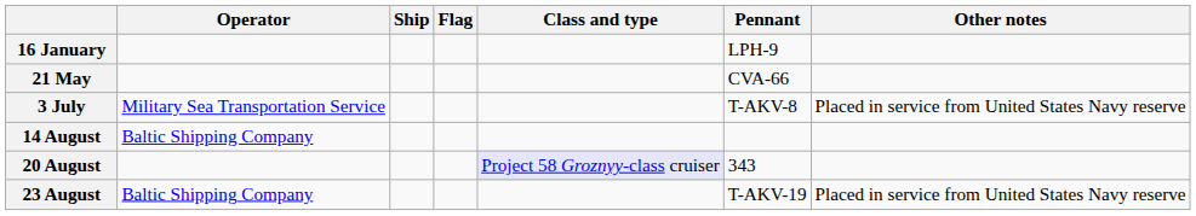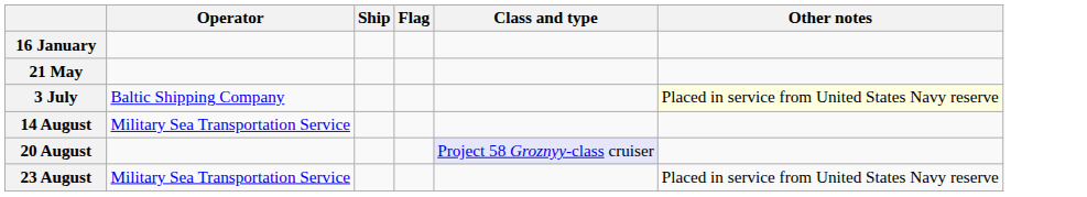- column: Pennant | LPH-9 | CVA-66 | T-AKV-8 | 343 | T-AKV-19
3 July | Operator: Military Sea Transportation Service -> Baltic Shipping Company
3 July | Other notes: no background -> lightyellow background
14 August | Operator: Baltic Shipping Company -> Military Sea Transportation Service
23 August | Operator: Baltic Shipping Company -> Military Sea Transportation Service
